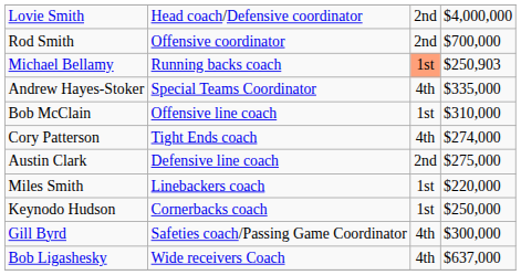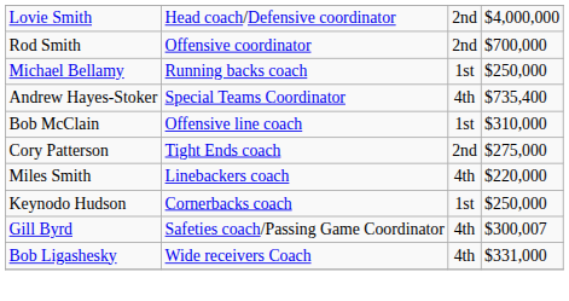Michael Bellamy | column 3: lightsalmon background -> no background
Michael Bellamy | column 4: $250,903 -> $250,000
Andrew Hayes-Stoker | column 4: $335,000 -> $735,400
Cory Patterson | column 3: 4th -> 2nd
Cory Patterson | column 4: $274,000 -> $275,000
- row: Austin Clark | Defensive line coach | 2nd | $275,000
Miles Smith | column 3: 1st -> 4th
Gill Byrd | column 4: $300,000 -> $300,007
Bob Ligashesky | column 4: $637,000 -> $331,000
